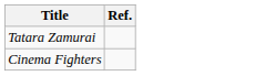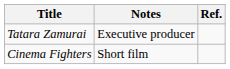+ column: Notes | Executive producer | Short film
